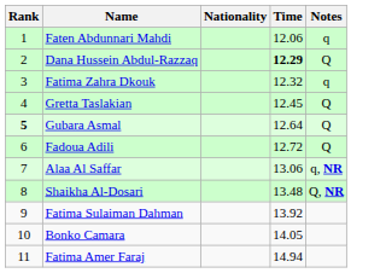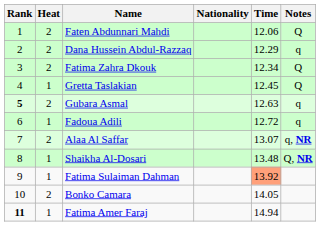+ column: Heat | 2 | 2 | 2 | 1 | 2 | 1 | 2 | 1 | 1 | 2 | 1
Faten Abdunnari Mahdi | Notes: q -> Q
Dana Hussein Abdul-Razzaq | Time: bold -> normal
Dana Hussein Abdul-Razzaq | Notes: Q -> q
Fatima Zahra Dkouk | Time: 12.32 -> 12.34
Fatima Zahra Dkouk | Notes: q -> Q
Gubara Asmal | Time: 12.64 -> 12.63
Gubara Asmal | Notes: Q -> q
Fadoua Adili | Notes: Q -> q
Alaa Al Saffar | Time: 13.06 -> 13.07
Fatima Sulaiman Dahman | Time: no background -> lightsalmon background
Fatima Amer Faraj | Rank: normal -> bold
